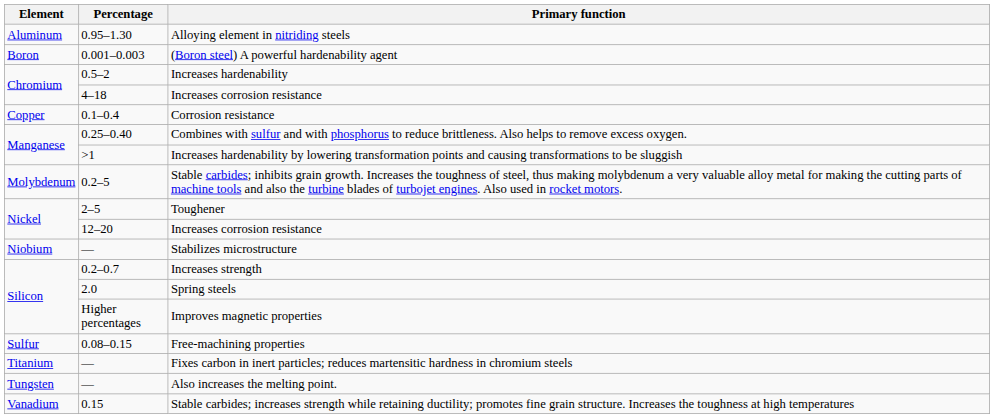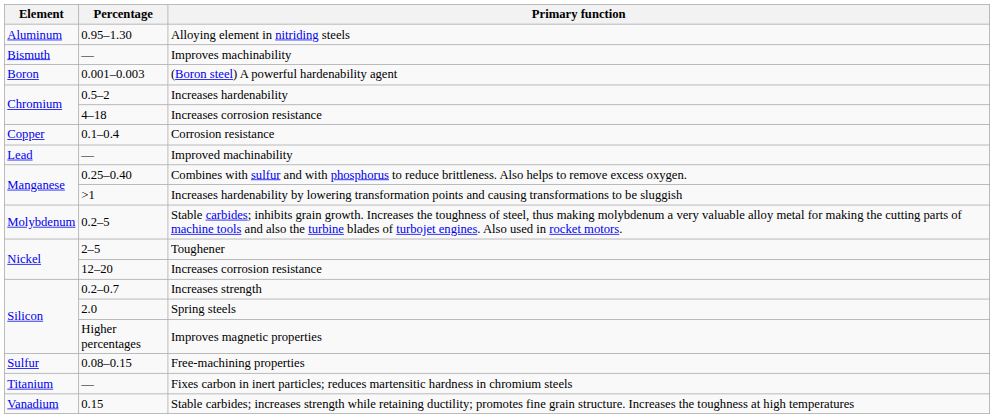+ row: Bismuth | — | Improves machinability
+ row: Lead | — | Improved machinability
- row: Niobium | — | Stabilizes microstructure
- row: Tungsten | — | Also increases the melting point.
